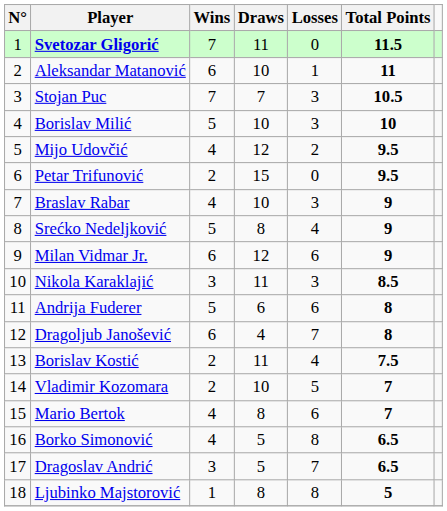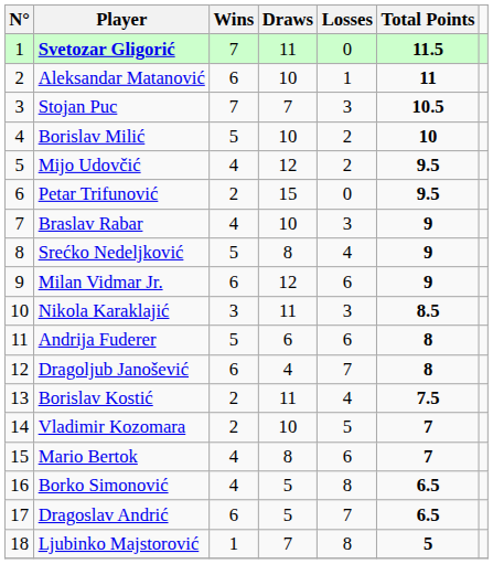Borislav Milić | Losses: 3 -> 2
Dragoslav Andrić | Wins: 3 -> 6
Ljubinko Majstorović | Draws: 8 -> 7
